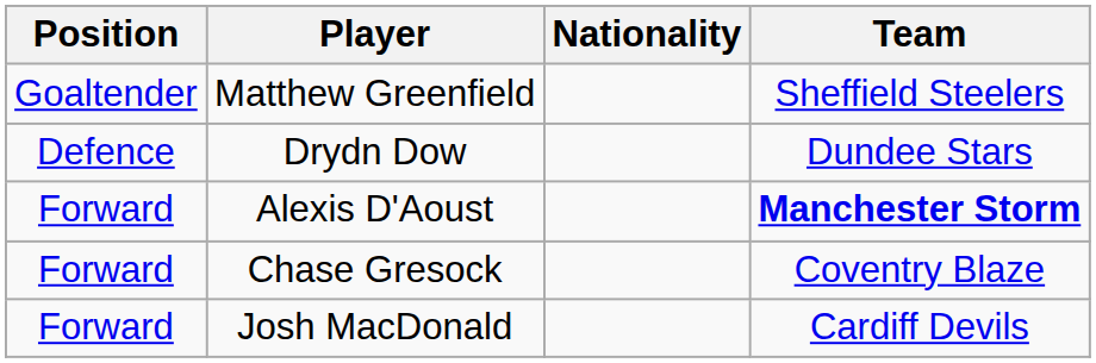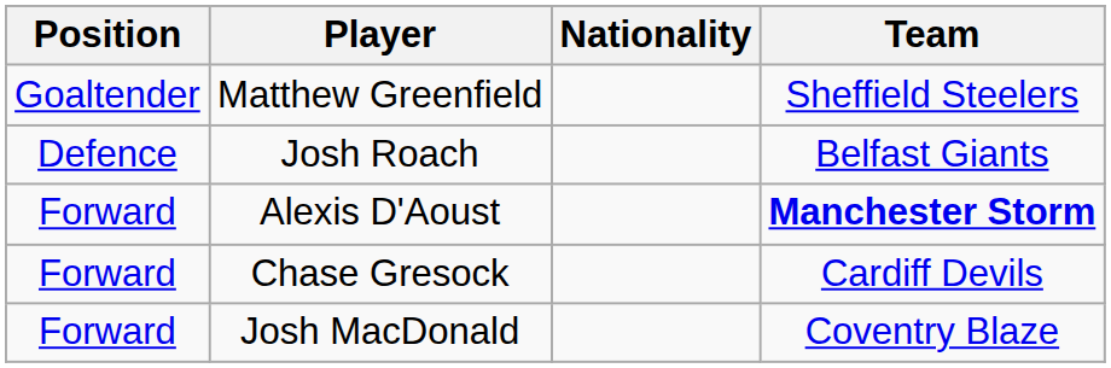- row: Defence | Drydn Dow | Dundee Stars
+ row: Defence | Josh Roach | Belfast Giants
Chase Gresock | Team: Coventry Blaze -> Cardiff Devils
Josh MacDonald | Team: Cardiff Devils -> Coventry Blaze
